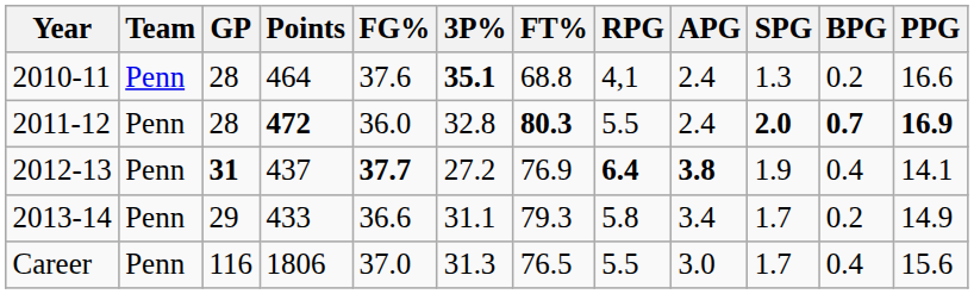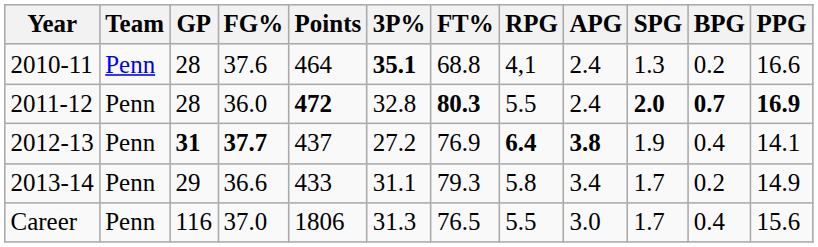columns swapped: Points <-> FG%
